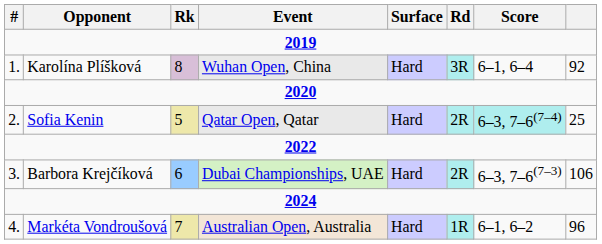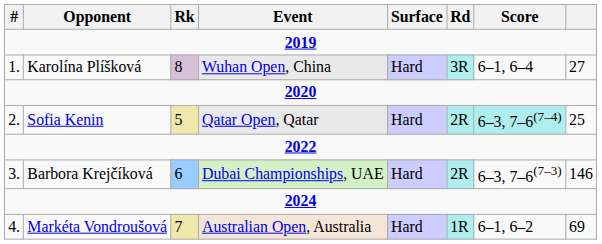Karolína Plíšková | column 8: 92 -> 27
Barbora Krejčíková | column 8: 106 -> 146
Markéta Vondroušová | column 8: 96 -> 69
